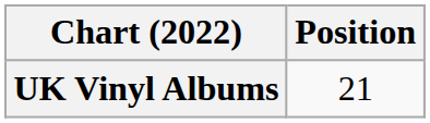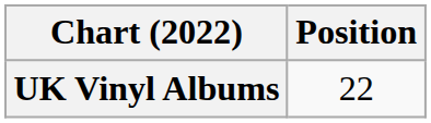UK Vinyl Albums | Position: 21 -> 22
